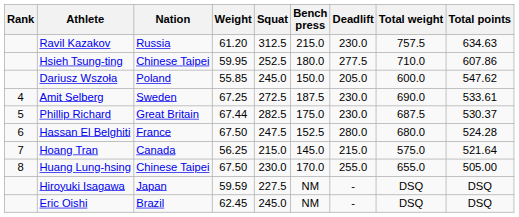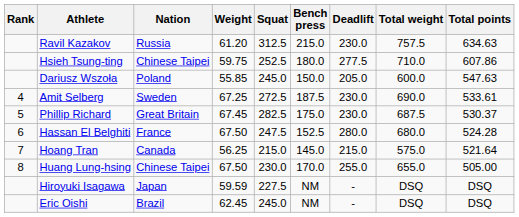Hsieh Tsung-ting | Weight: 59.95 -> 59.75
Dariusz Wszoła | Total points: 547.62 -> 547.63
Phillip Richard | Weight: 67.44 -> 67.45
